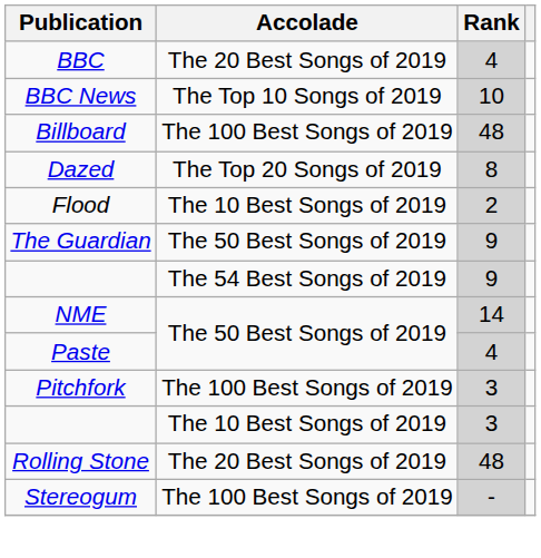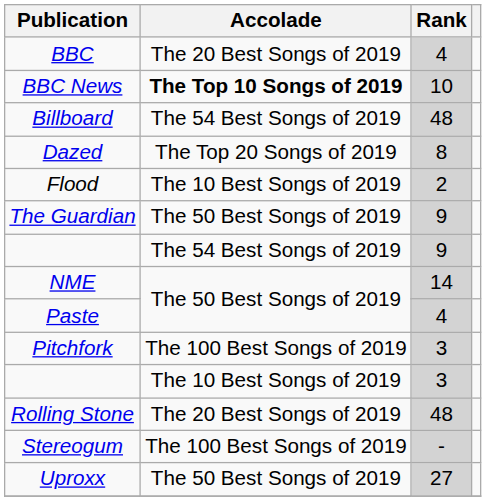BBC News | Accolade: normal -> bold
Billboard | Accolade: The 100 Best Songs of 2019 -> The 54 Best Songs of 2019
+ row: Uproxx | The 50 Best Songs of 2019 | 27
